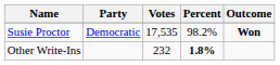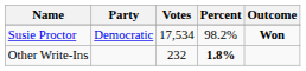Susie Proctor | Votes: 17,535 -> 17,534
